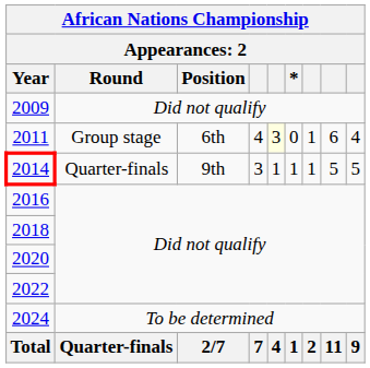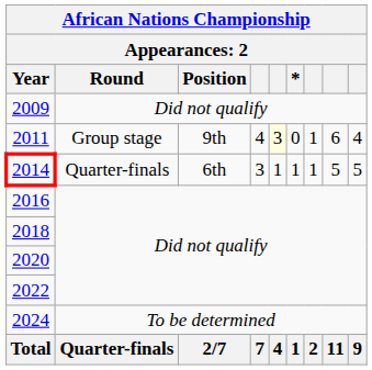2011 | Position: 6th -> 9th
2014 | Position: 9th -> 6th
